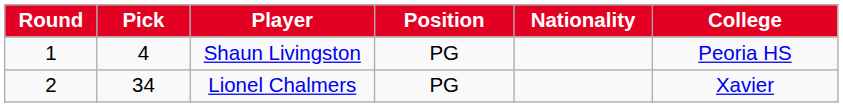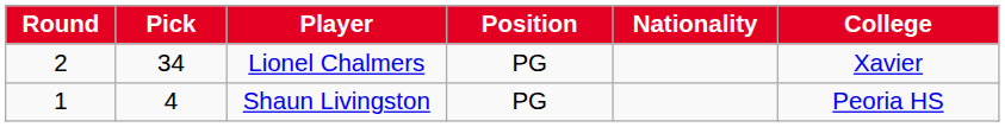rows swapped: Shaun Livingston <-> Lionel Chalmers
